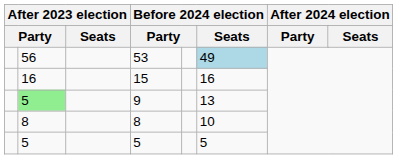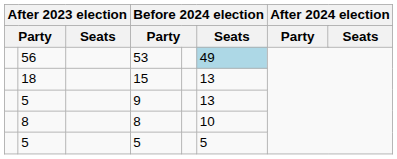15 | column 2: 16 -> 18
15 | Before 2024 election / Seats: 16 -> 13
9 | column 2: lightgreen background -> no background
